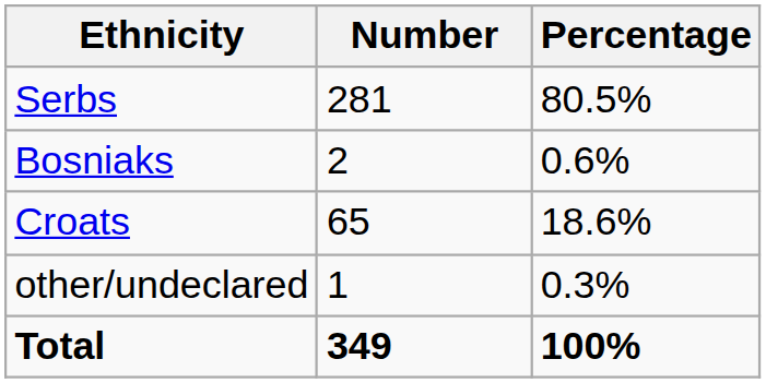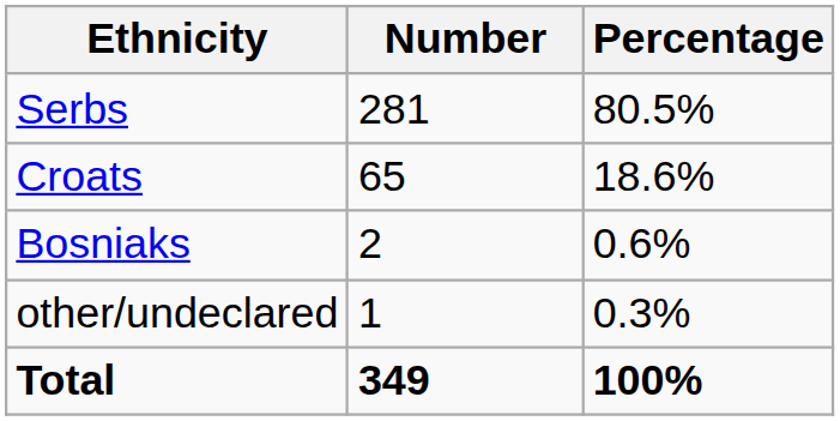rows swapped: Croats <-> Bosniaks
